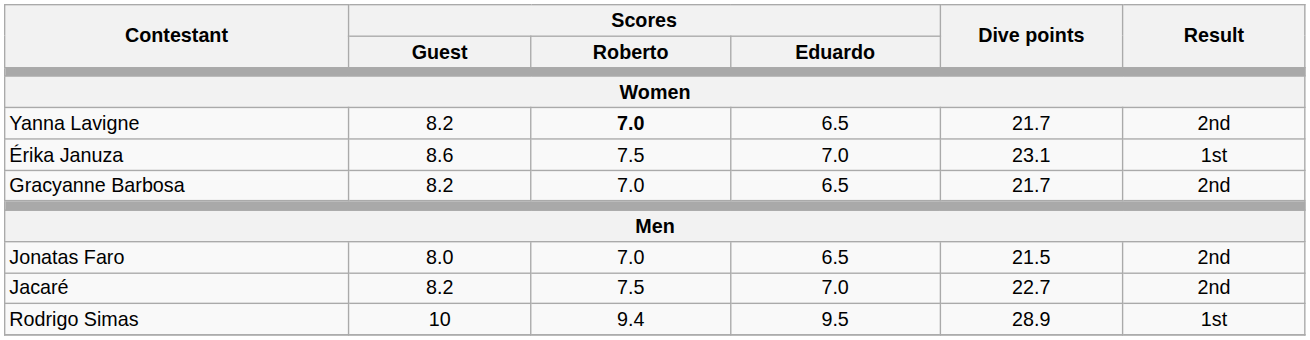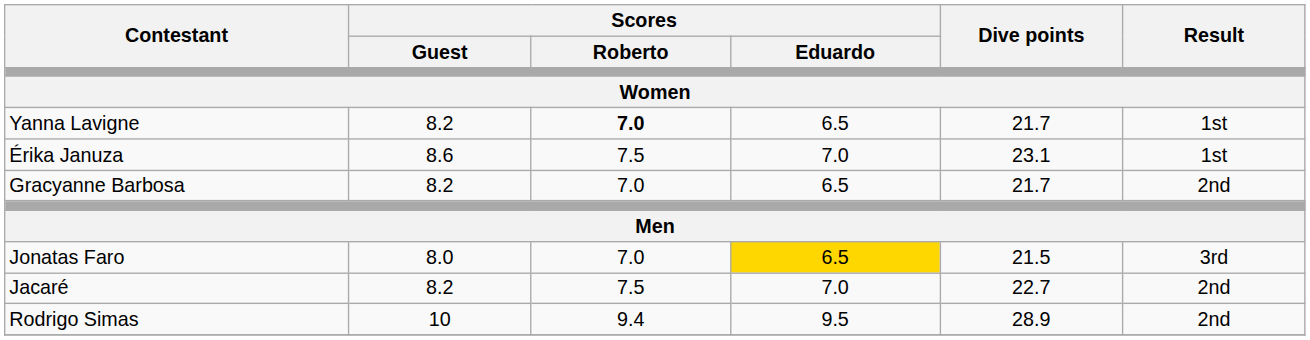Yanna Lavigne | Result: 2nd -> 1st
Jonatas Faro | Scores / Eduardo: no background -> gold background
Jonatas Faro | Result: 2nd -> 3rd
Rodrigo Simas | Result: 1st -> 2nd
